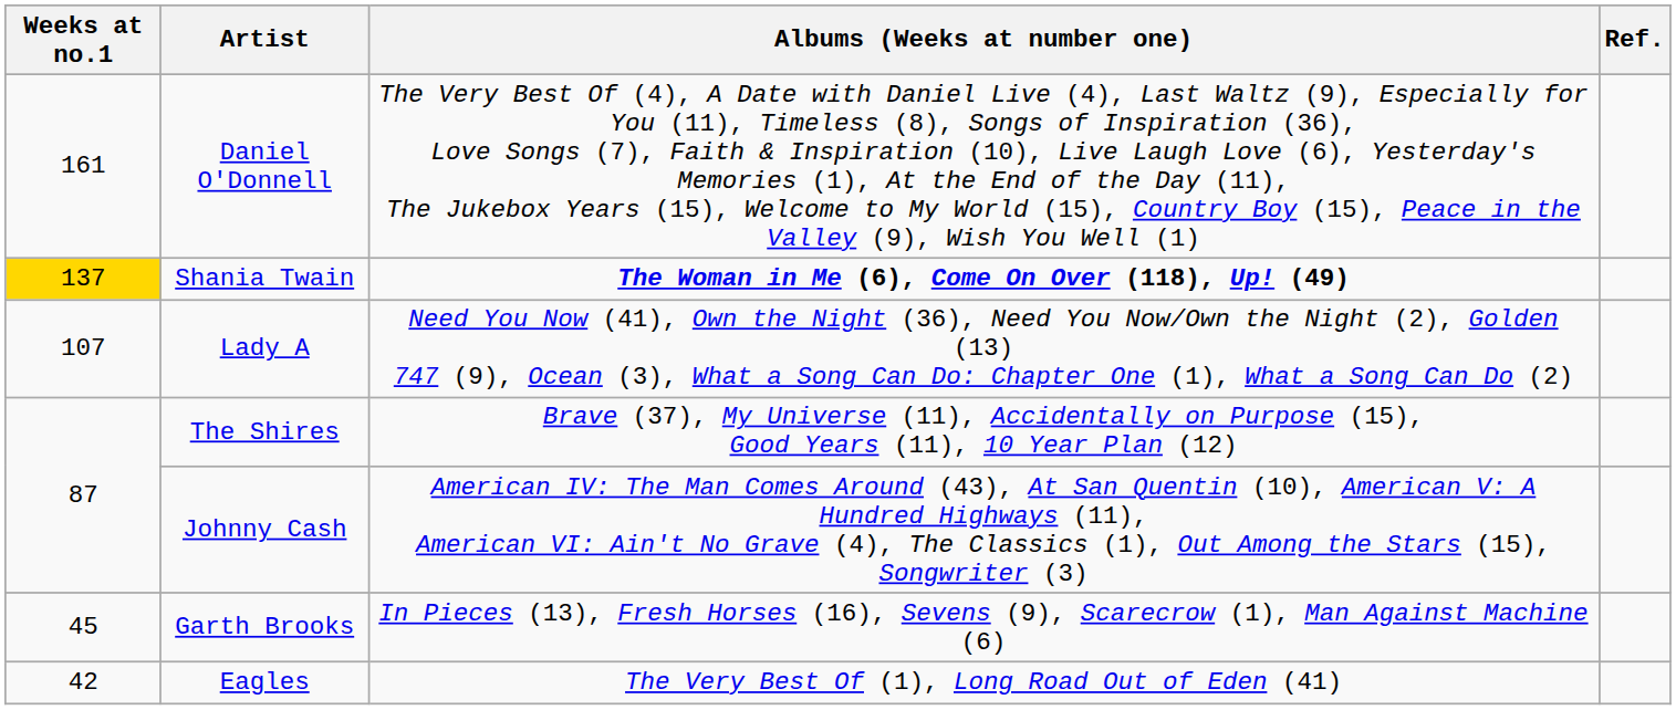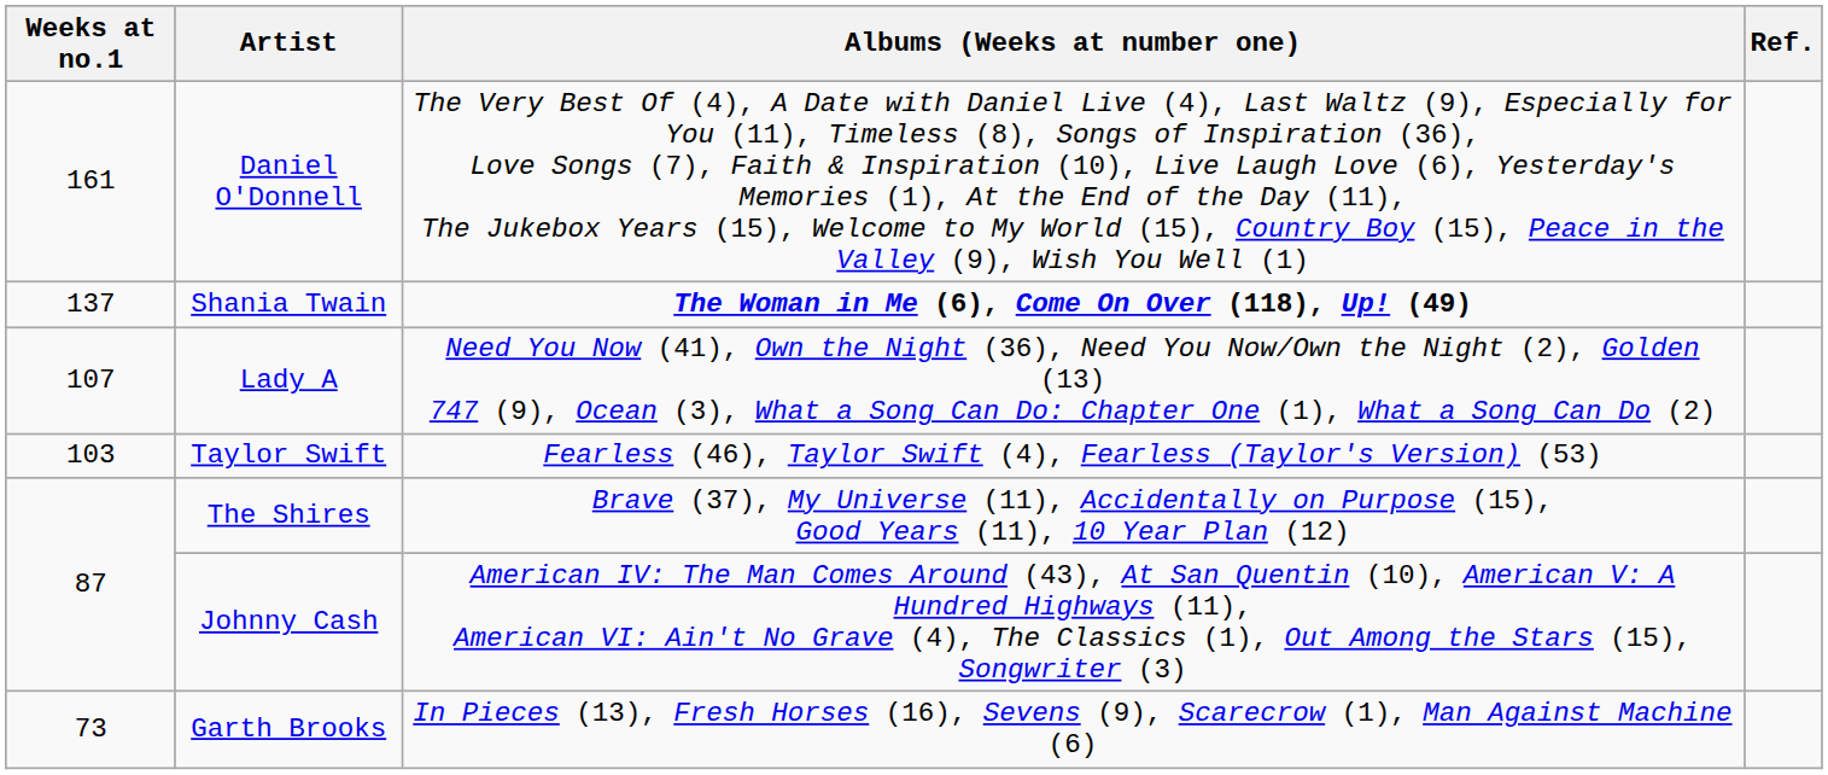Shania Twain | Weeks at no.1: gold background -> no background
+ row: 103 | Taylor Swift | Fearless (46), Taylor Swift (4), Fearless (Taylor's Version) (53)
Garth Brooks | Weeks at no.1: 45 -> 73
- row: 42 | Eagles | The Very Best Of (1), Long Road Out of Eden (41)
